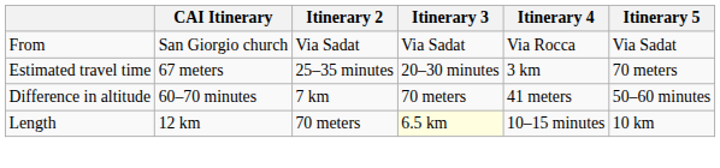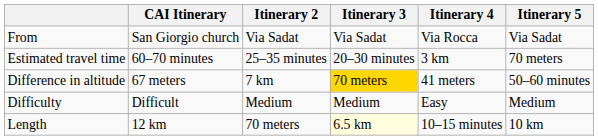Estimated travel time | CAI Itinerary: 67 meters -> 60–70 minutes
Difference in altitude | CAI Itinerary: 60–70 minutes -> 67 meters
Difference in altitude | Itinerary 3: no background -> gold background
+ row: Difficulty | Difficult | Medium | Medium | Easy | Medium
